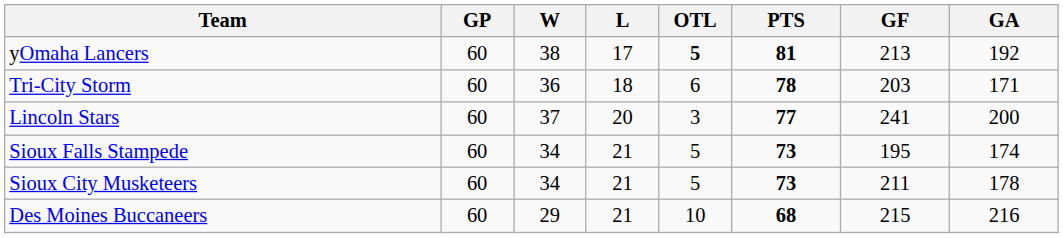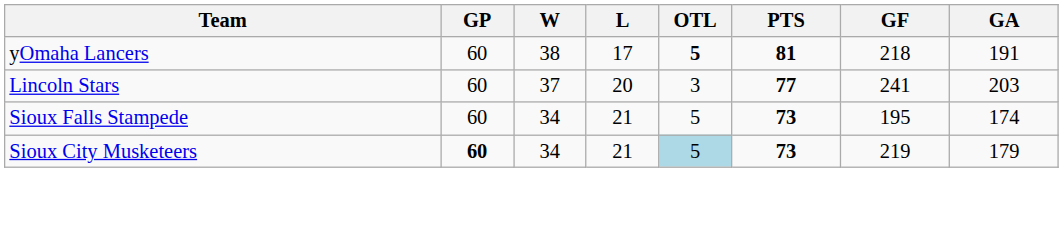yOmaha Lancers | GF: 213 -> 218
yOmaha Lancers | GA: 192 -> 191
- row: Tri-City Storm | 60 | 36 | 18 | 6 | 78 | 203 | 171
Lincoln Stars | GA: 200 -> 203
Sioux City Musketeers | GP: normal -> bold
Sioux City Musketeers | OTL: no background -> lightblue background
Sioux City Musketeers | GF: 211 -> 219
Sioux City Musketeers | GA: 178 -> 179
- row: Des Moines Buccaneers | 60 | 29 | 21 | 10 | 68 | 215 | 216
